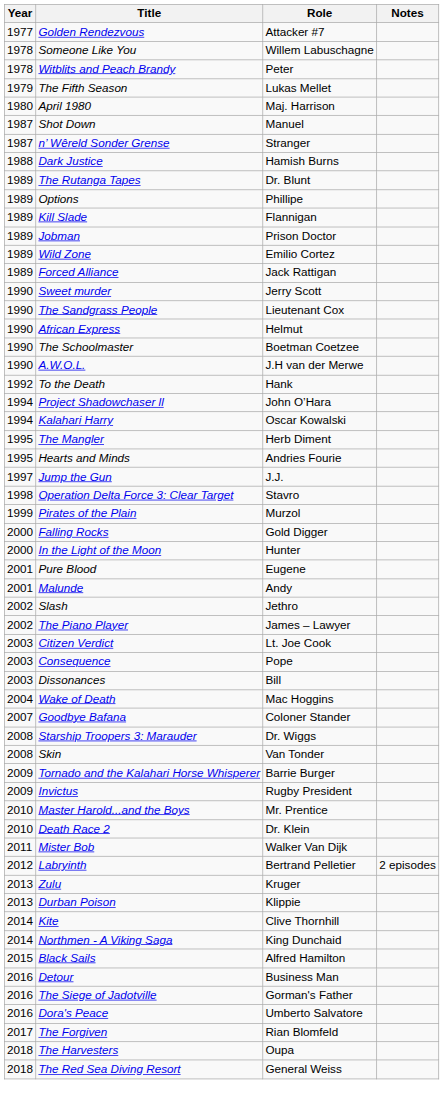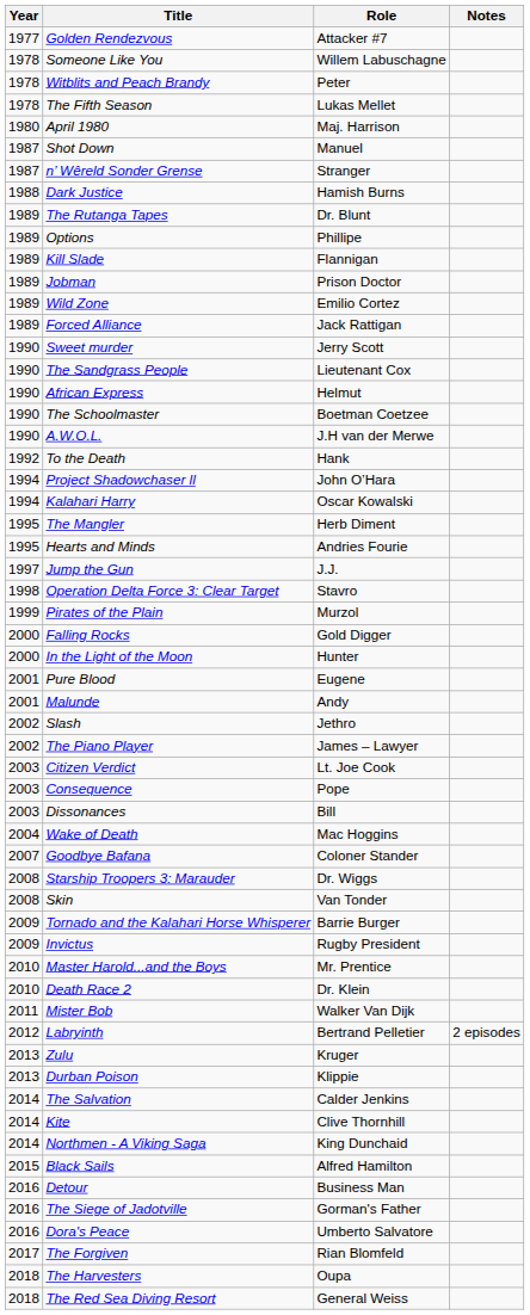The Fifth Season | Year: 1979 -> 1978
+ row: 2014 | The Salvation | Calder Jenkins
